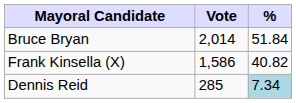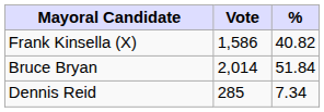rows swapped: Bruce Bryan <-> Frank Kinsella (X)
Dennis Reid | %: lightblue background -> no background
